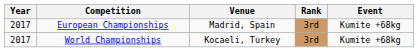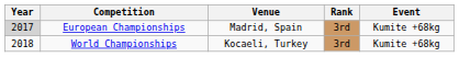European Championships | Year: no background -> lightgrey background
World Championships | Year: 2017 -> 2018
